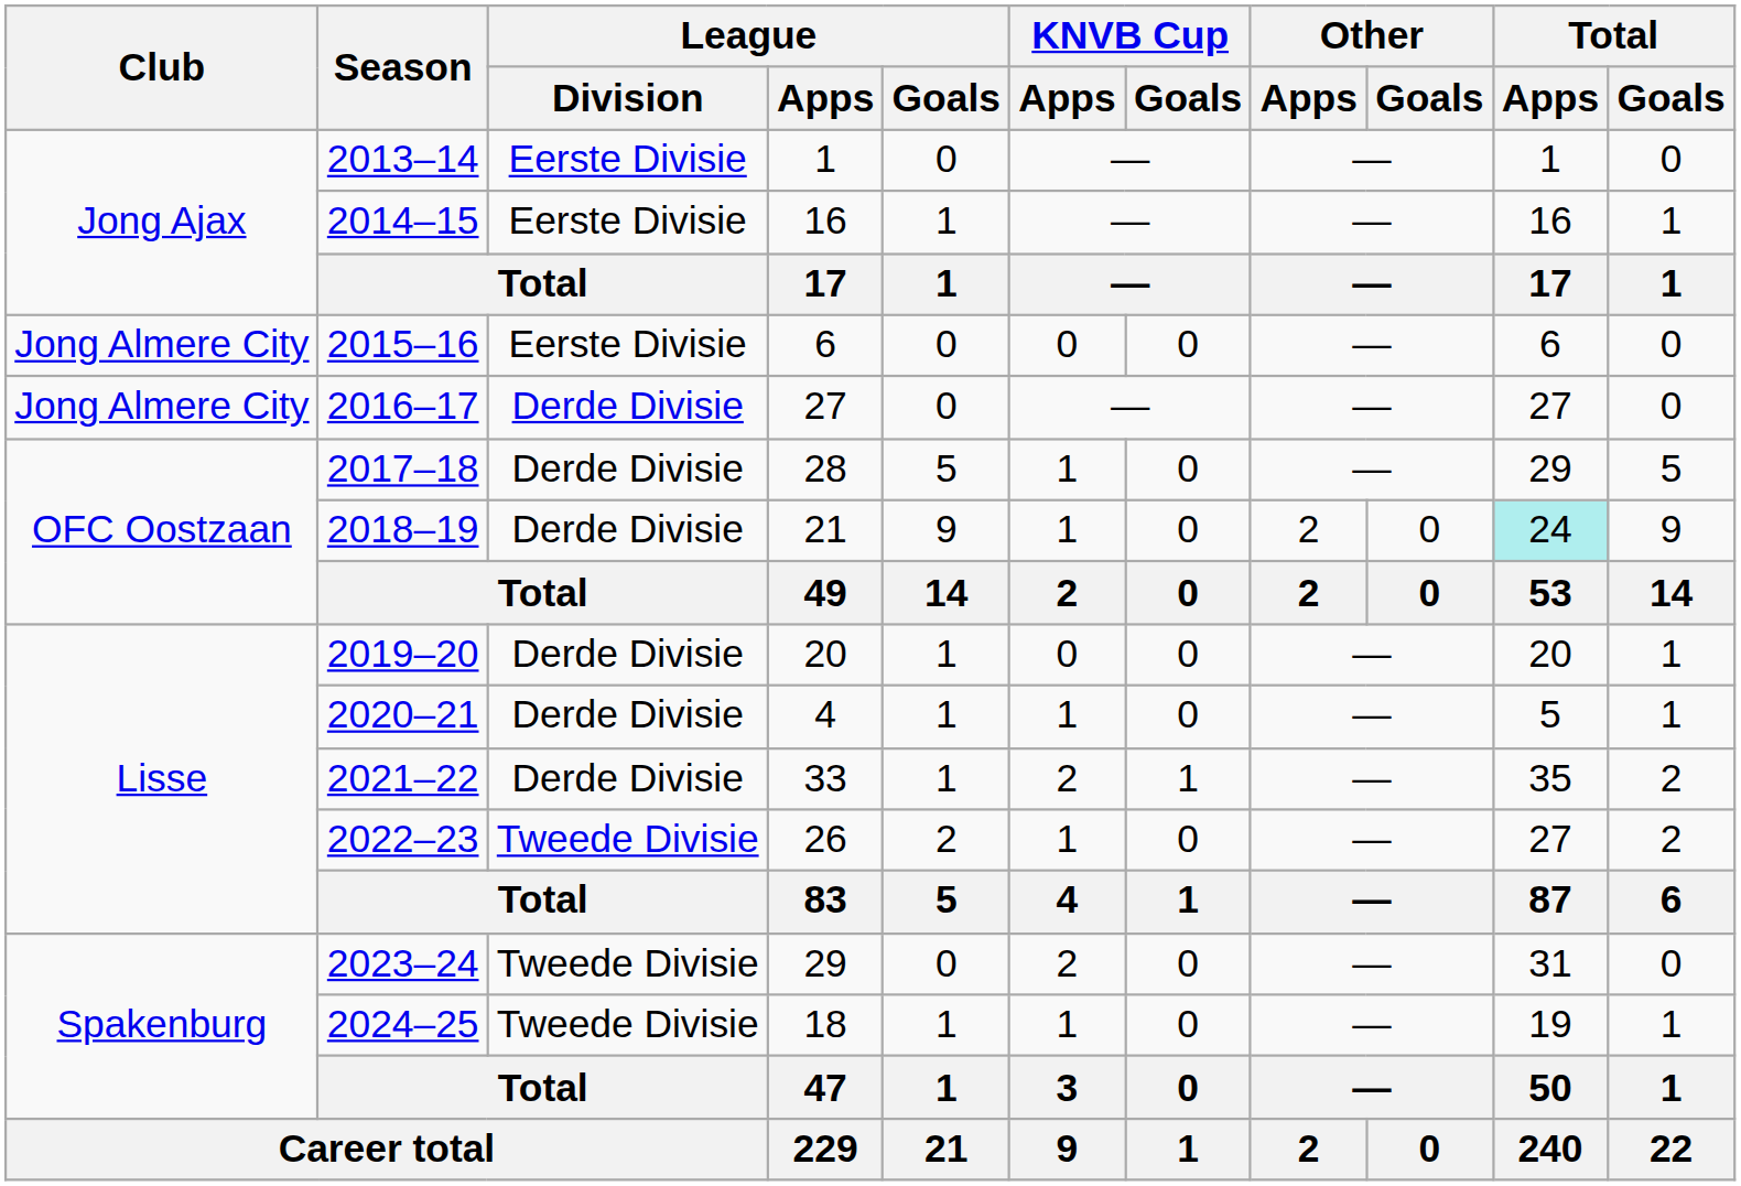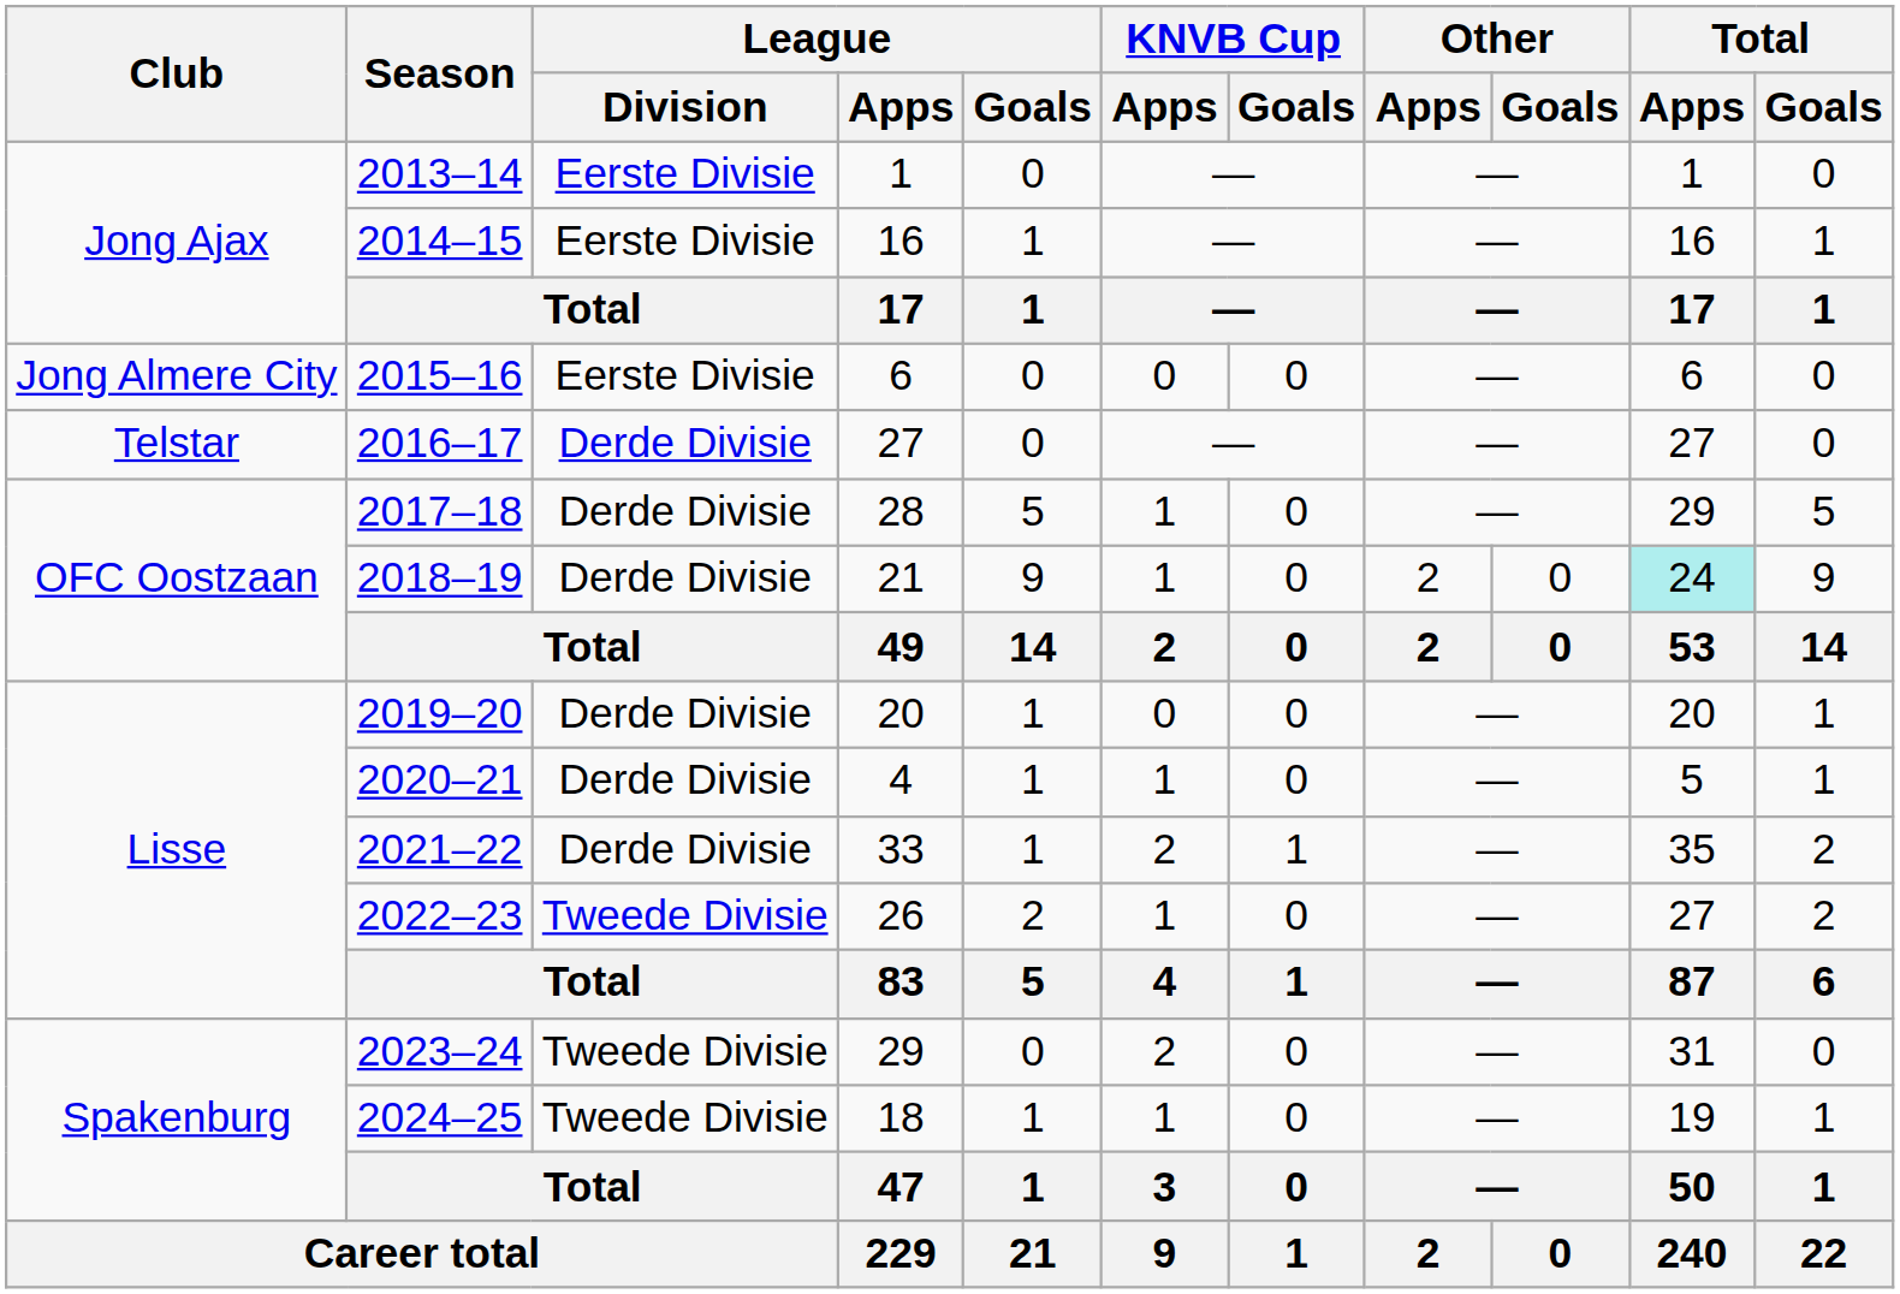2016–17 | Club: Jong Almere City -> Telstar
